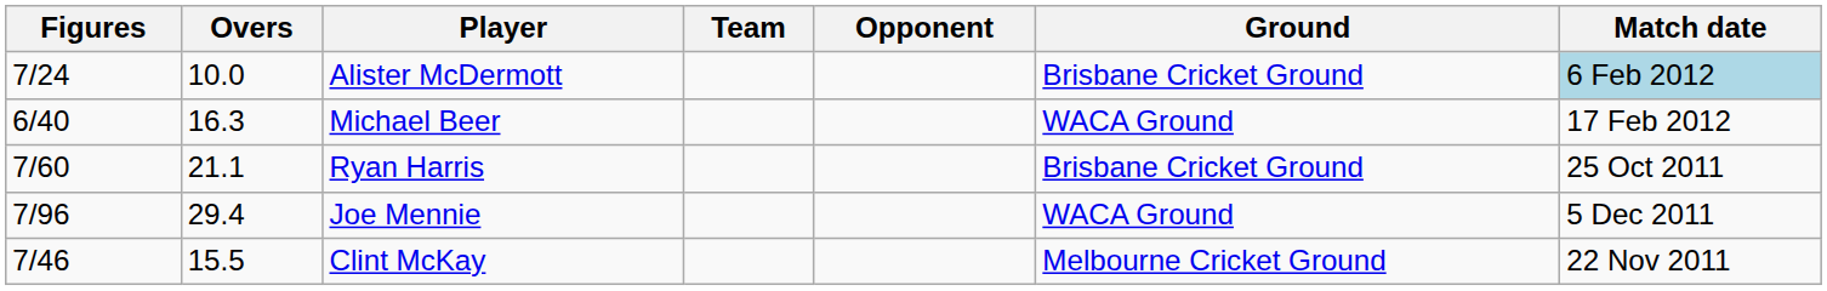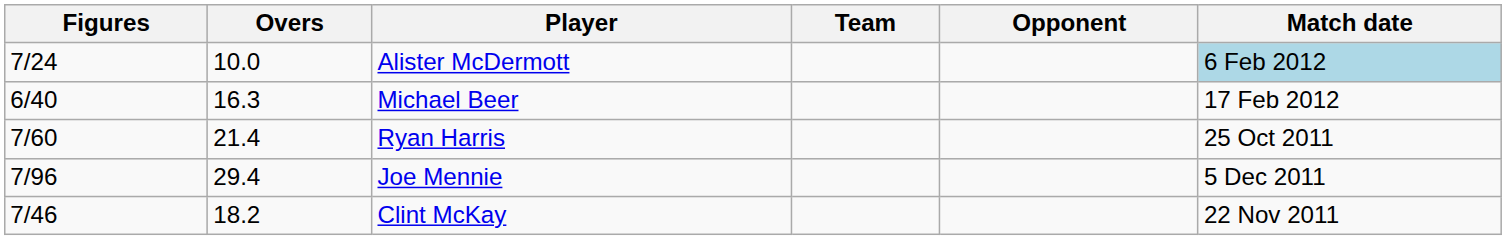- column: Ground | Brisbane Cricket Ground | WACA Ground | Brisbane Cricket Ground | WACA Ground | Melbourne Cricket Ground
Ryan Harris | Overs: 21.1 -> 21.4
Clint McKay | Overs: 15.5 -> 18.2
